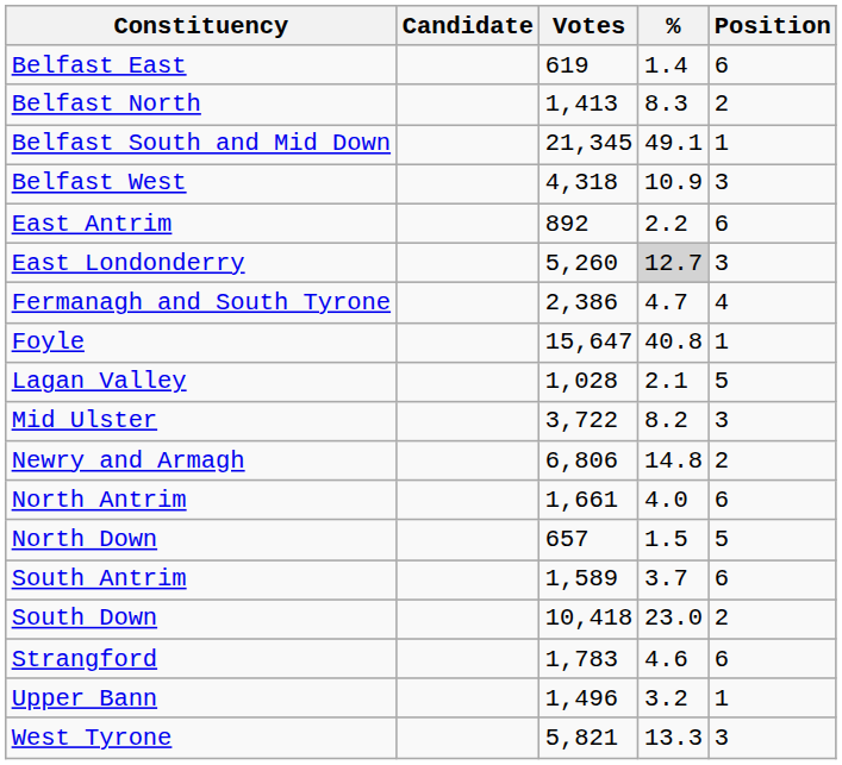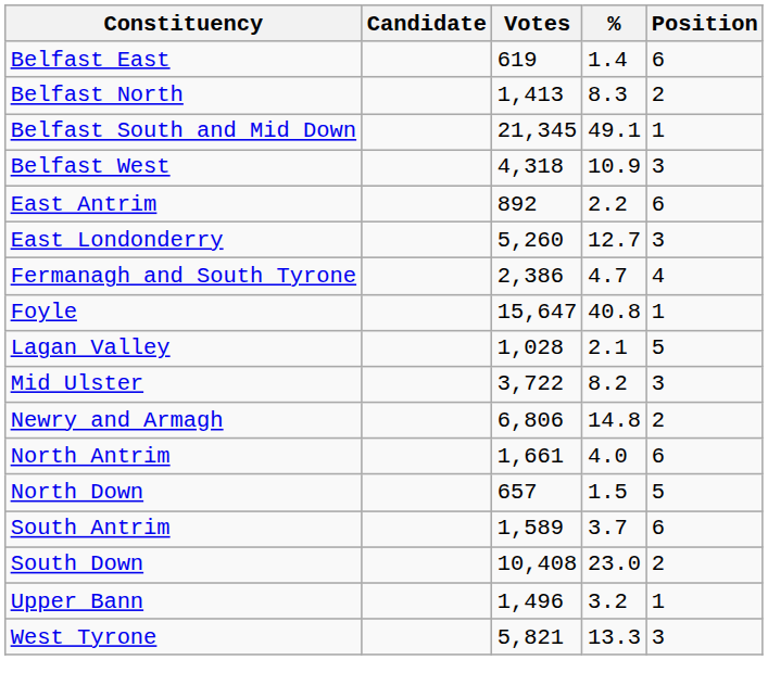East Londonderry | %: lightgrey background -> no background
South Down | Votes: 10,418 -> 10,408
- row: Strangford | 1,783 | 4.6 | 6
